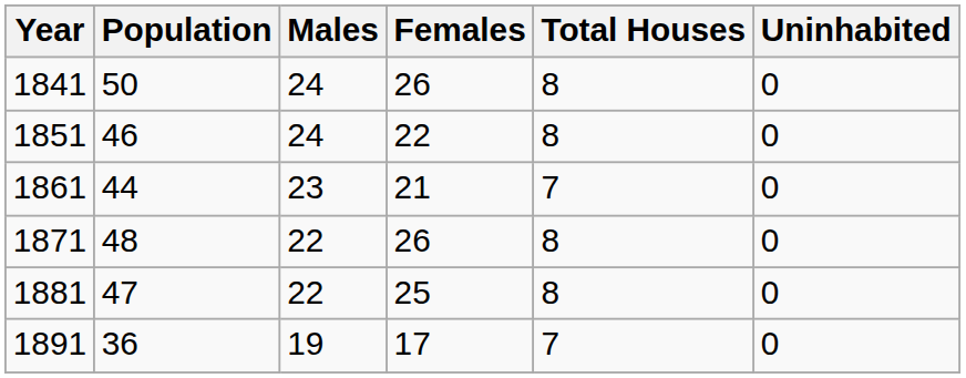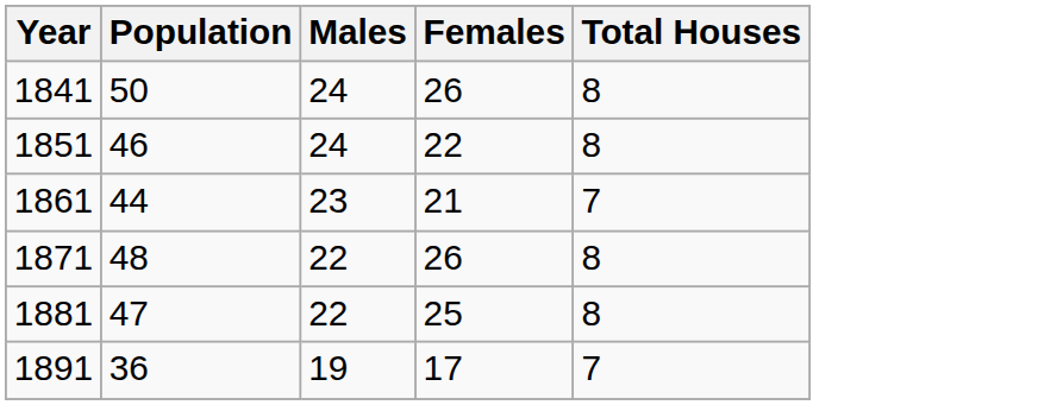- column: Uninhabited | 0 | 0 | 0 | 0 | 0 | 0
